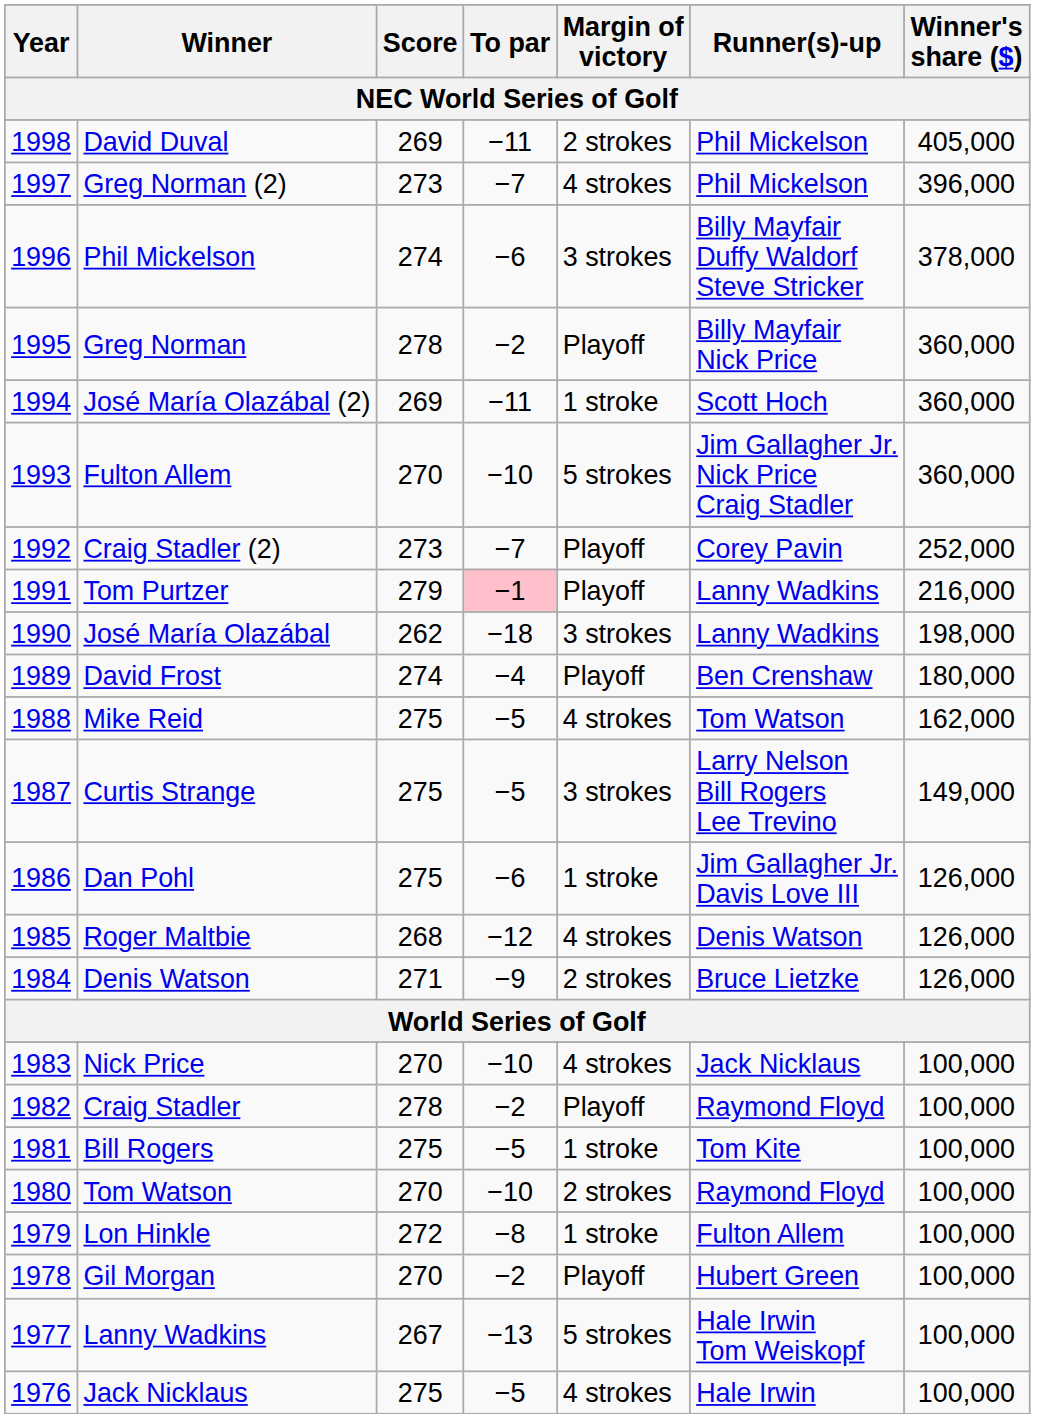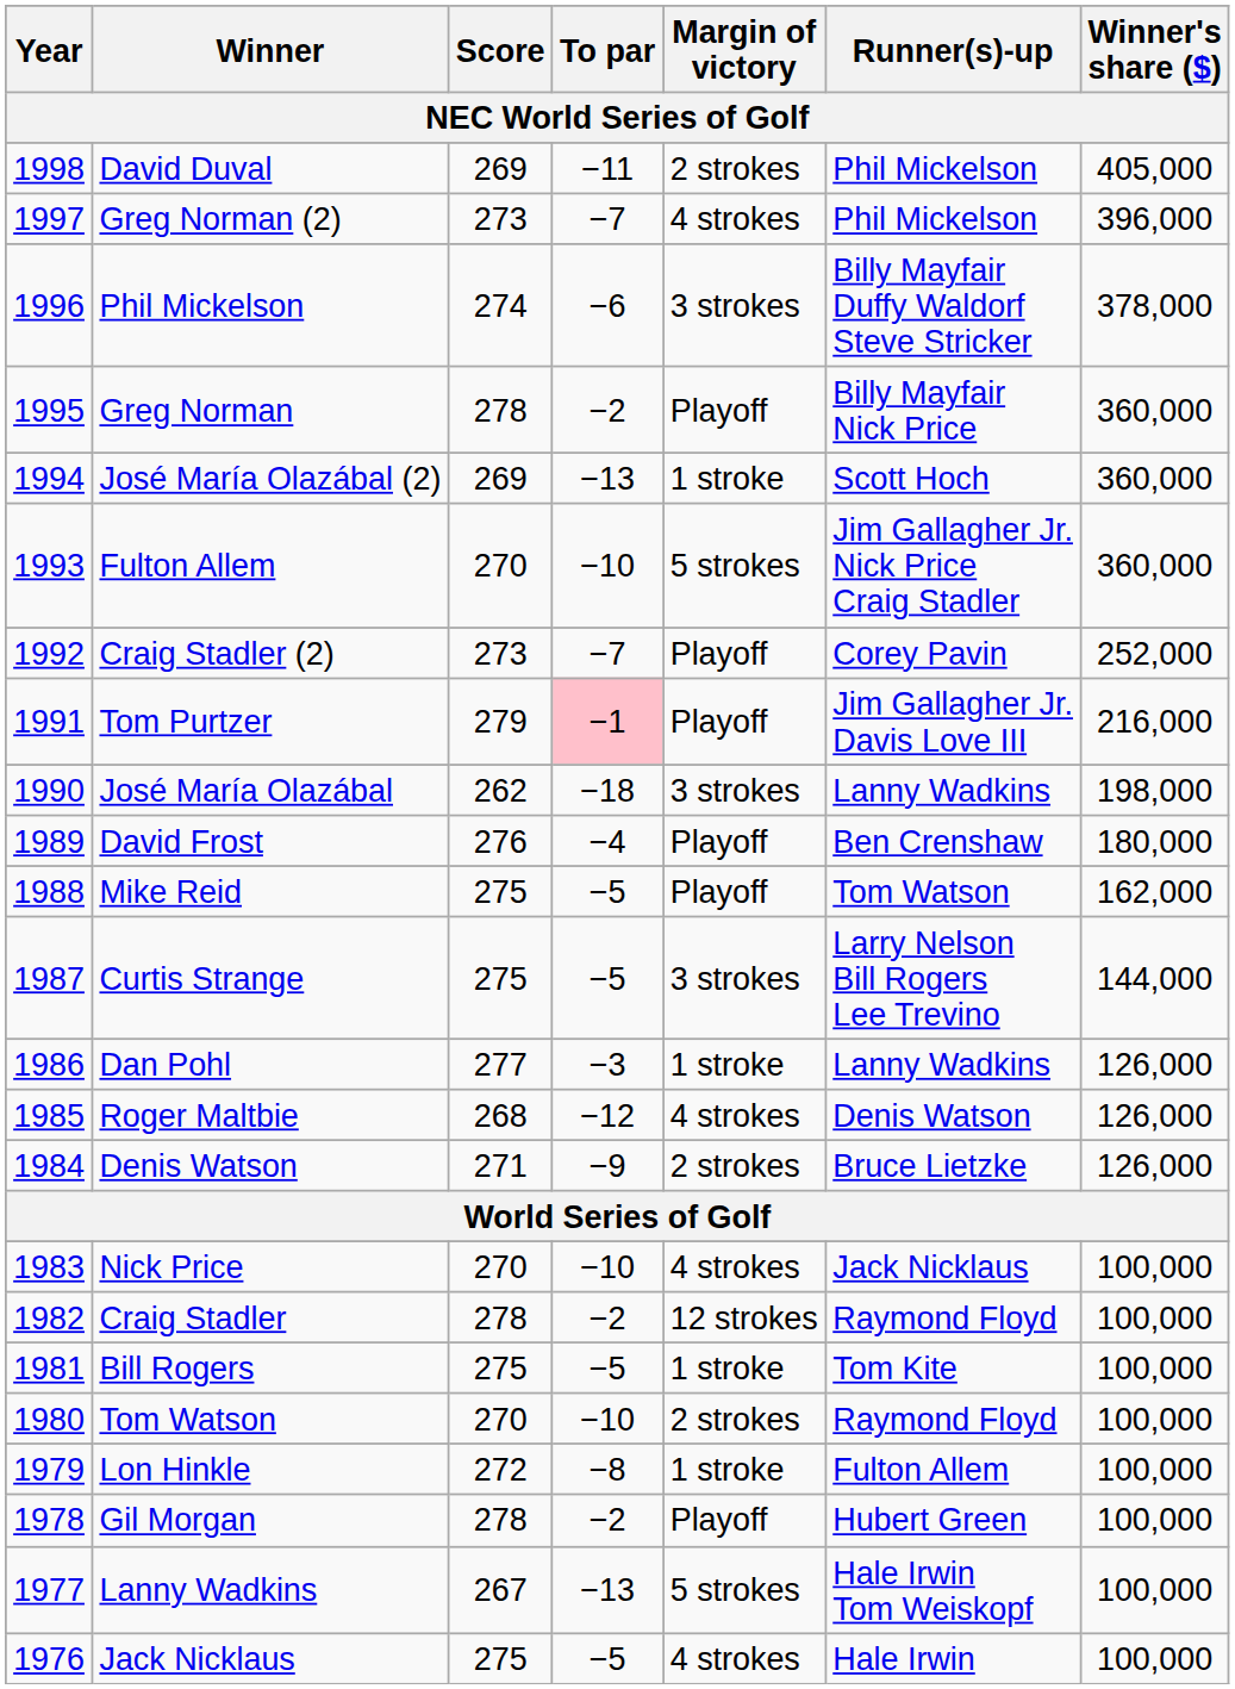José María Olazábal (2) | To par: −11 -> −13
Tom Purtzer | Runner(s)-up: Lanny Wadkins -> Jim Gallagher Jr. Davis Love III
David Frost | Score: 274 -> 276
Mike Reid | Margin of victory: 4 strokes -> Playoff
Curtis Strange | Winner's share ($): 149,000 -> 144,000
Dan Pohl | Score: 275 -> 277
Dan Pohl | To par: −6 -> −3
Dan Pohl | Runner(s)-up: Jim Gallagher Jr. Davis Love III -> Lanny Wadkins
Craig Stadler | Margin of victory: Playoff -> 12 strokes
Gil Morgan | Score: 270 -> 278
